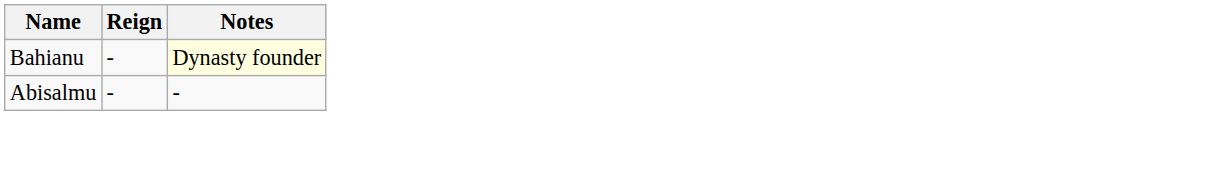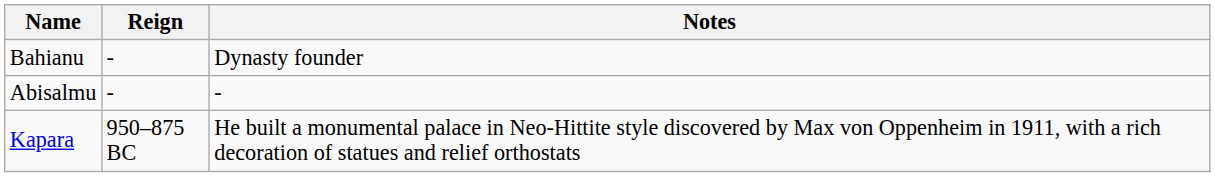Bahianu | Notes: lightyellow background -> no background
+ row: Kapara | 950–875 BC | He built a monumental palace in Neo-Hittite style discovered by Max von Oppenheim in 1911, with a rich decoration of statues and relief orthostats
